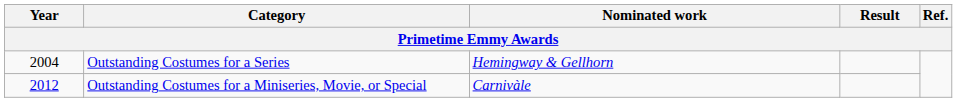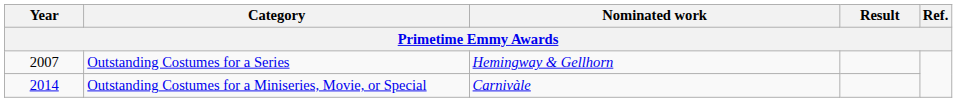Outstanding Costumes for a Series | Year: 2004 -> 2007
Outstanding Costumes for a Miniseries, Movie, or Special | Year: 2012 -> 2014
